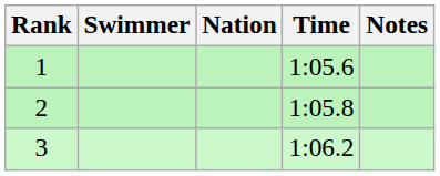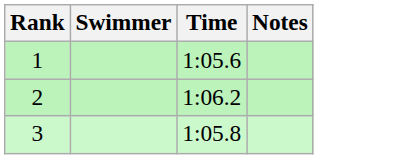- column: Nation
2 | Time: 1:05.8 -> 1:06.2
3 | Time: 1:06.2 -> 1:05.8
